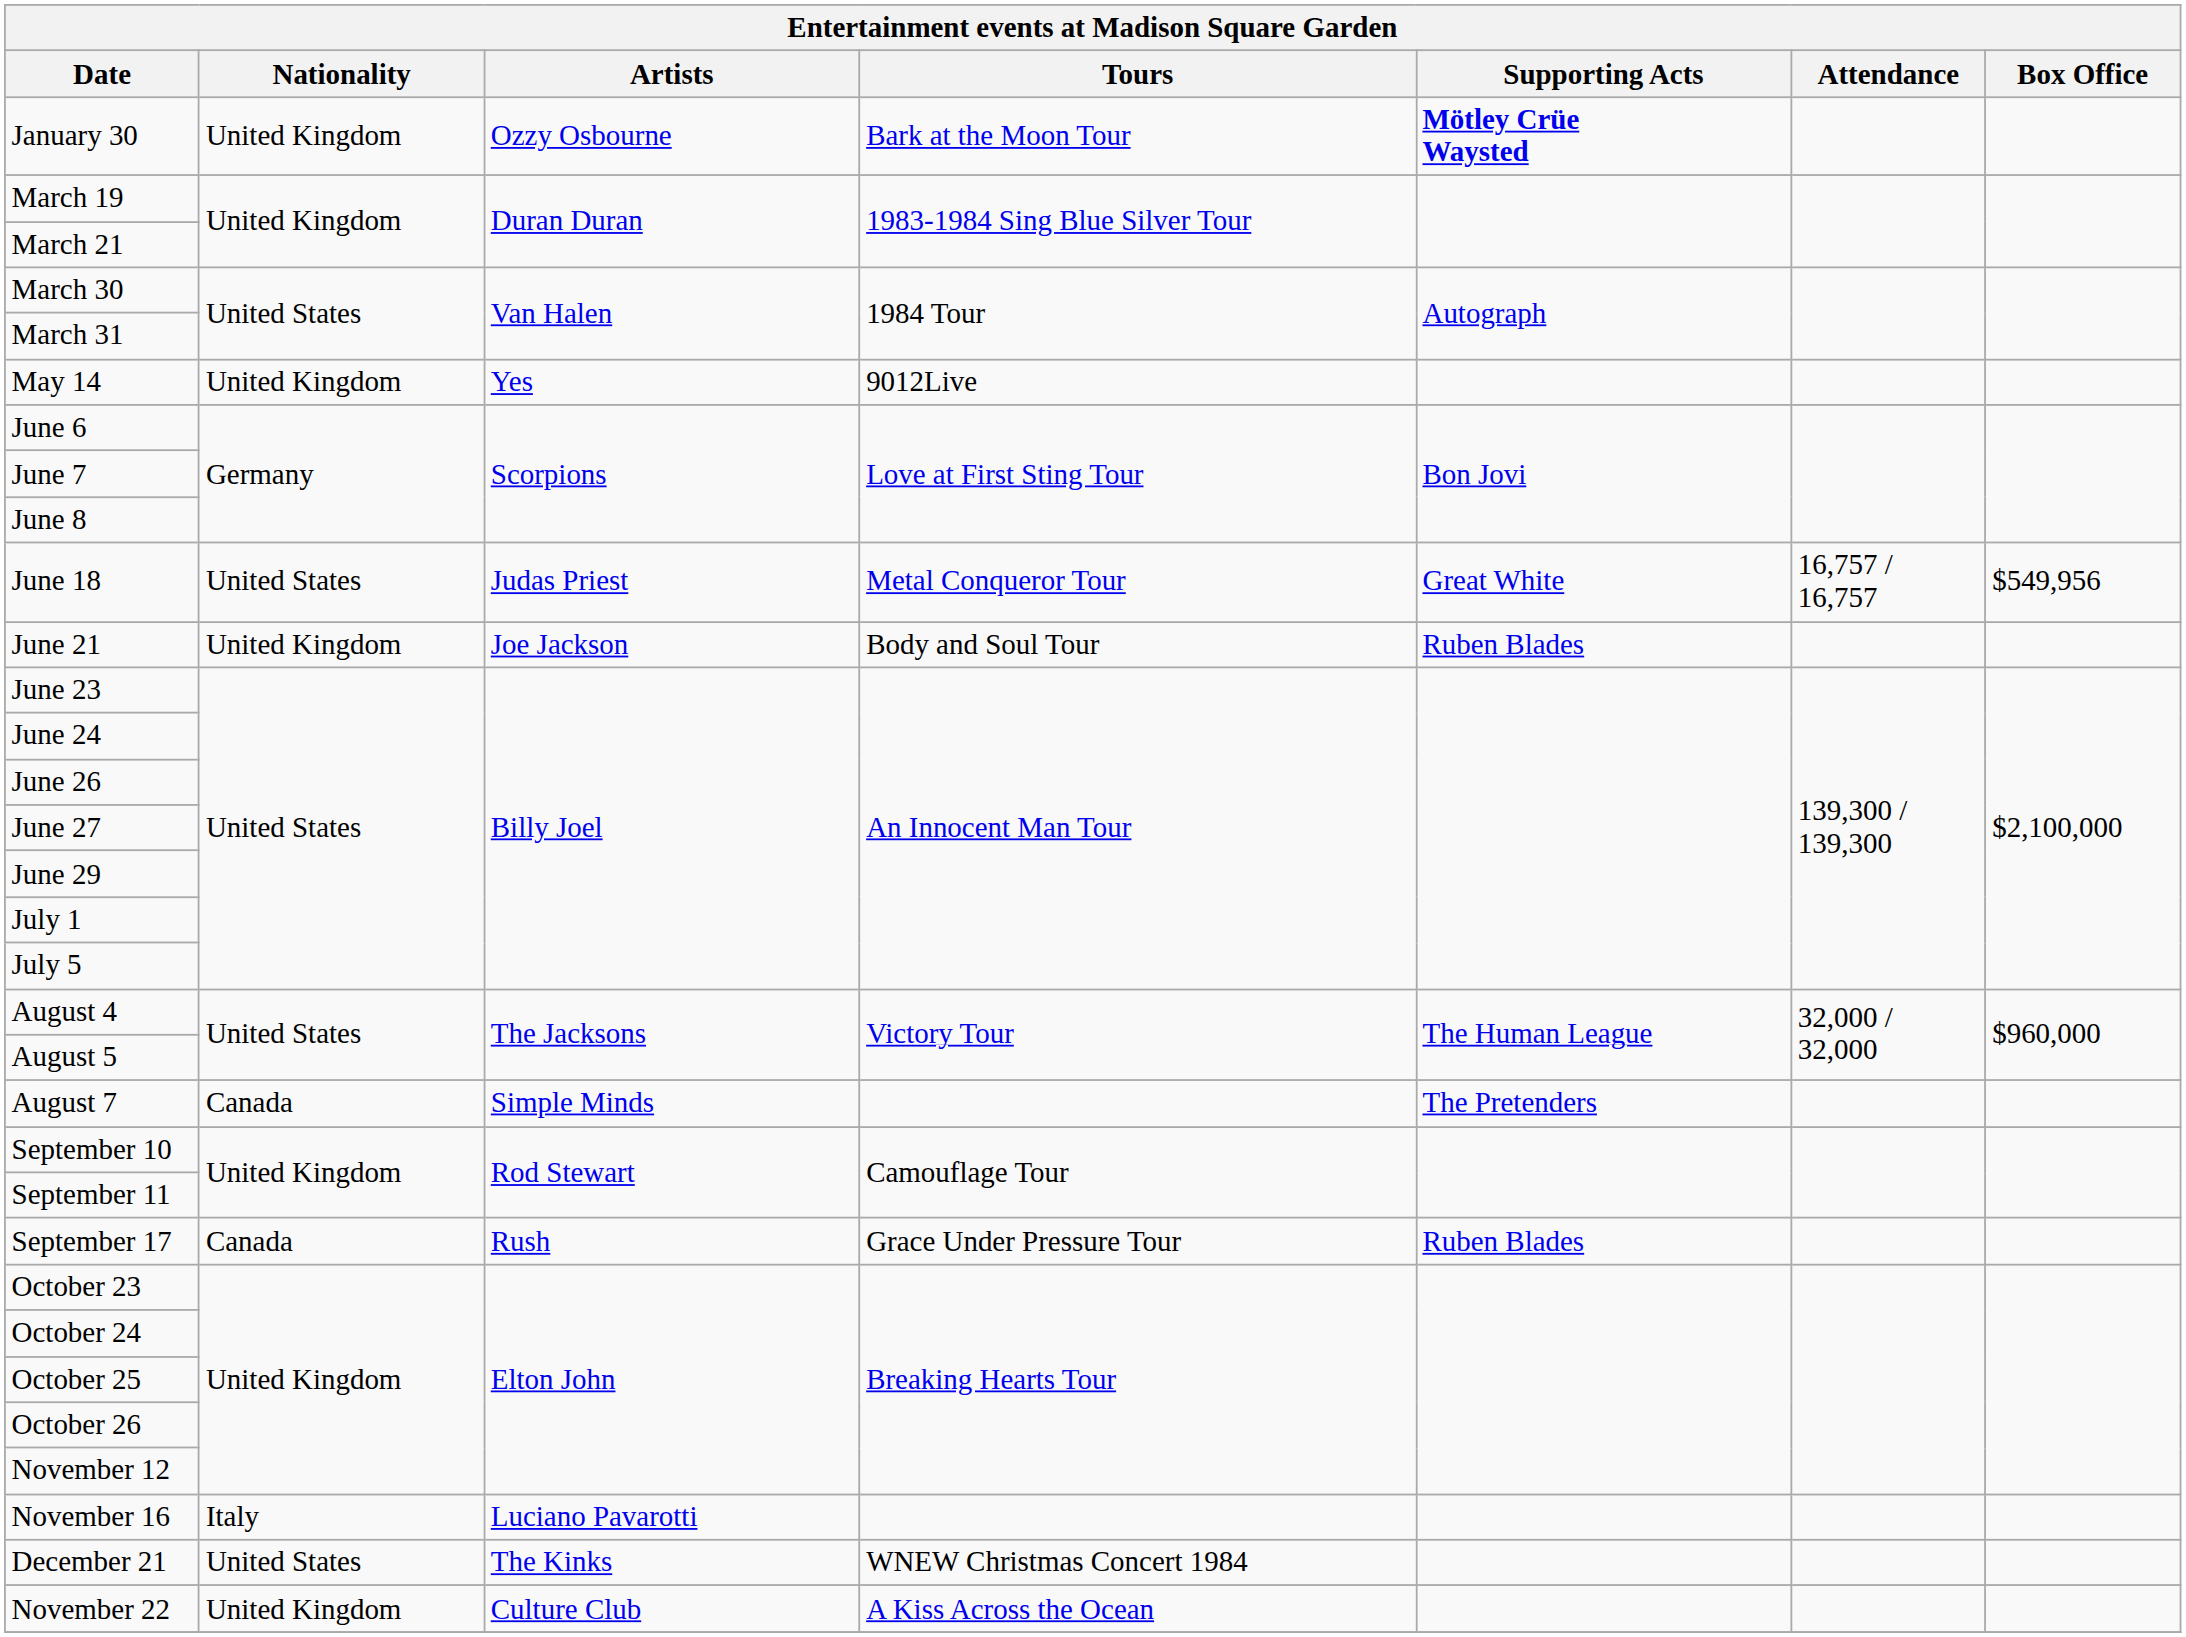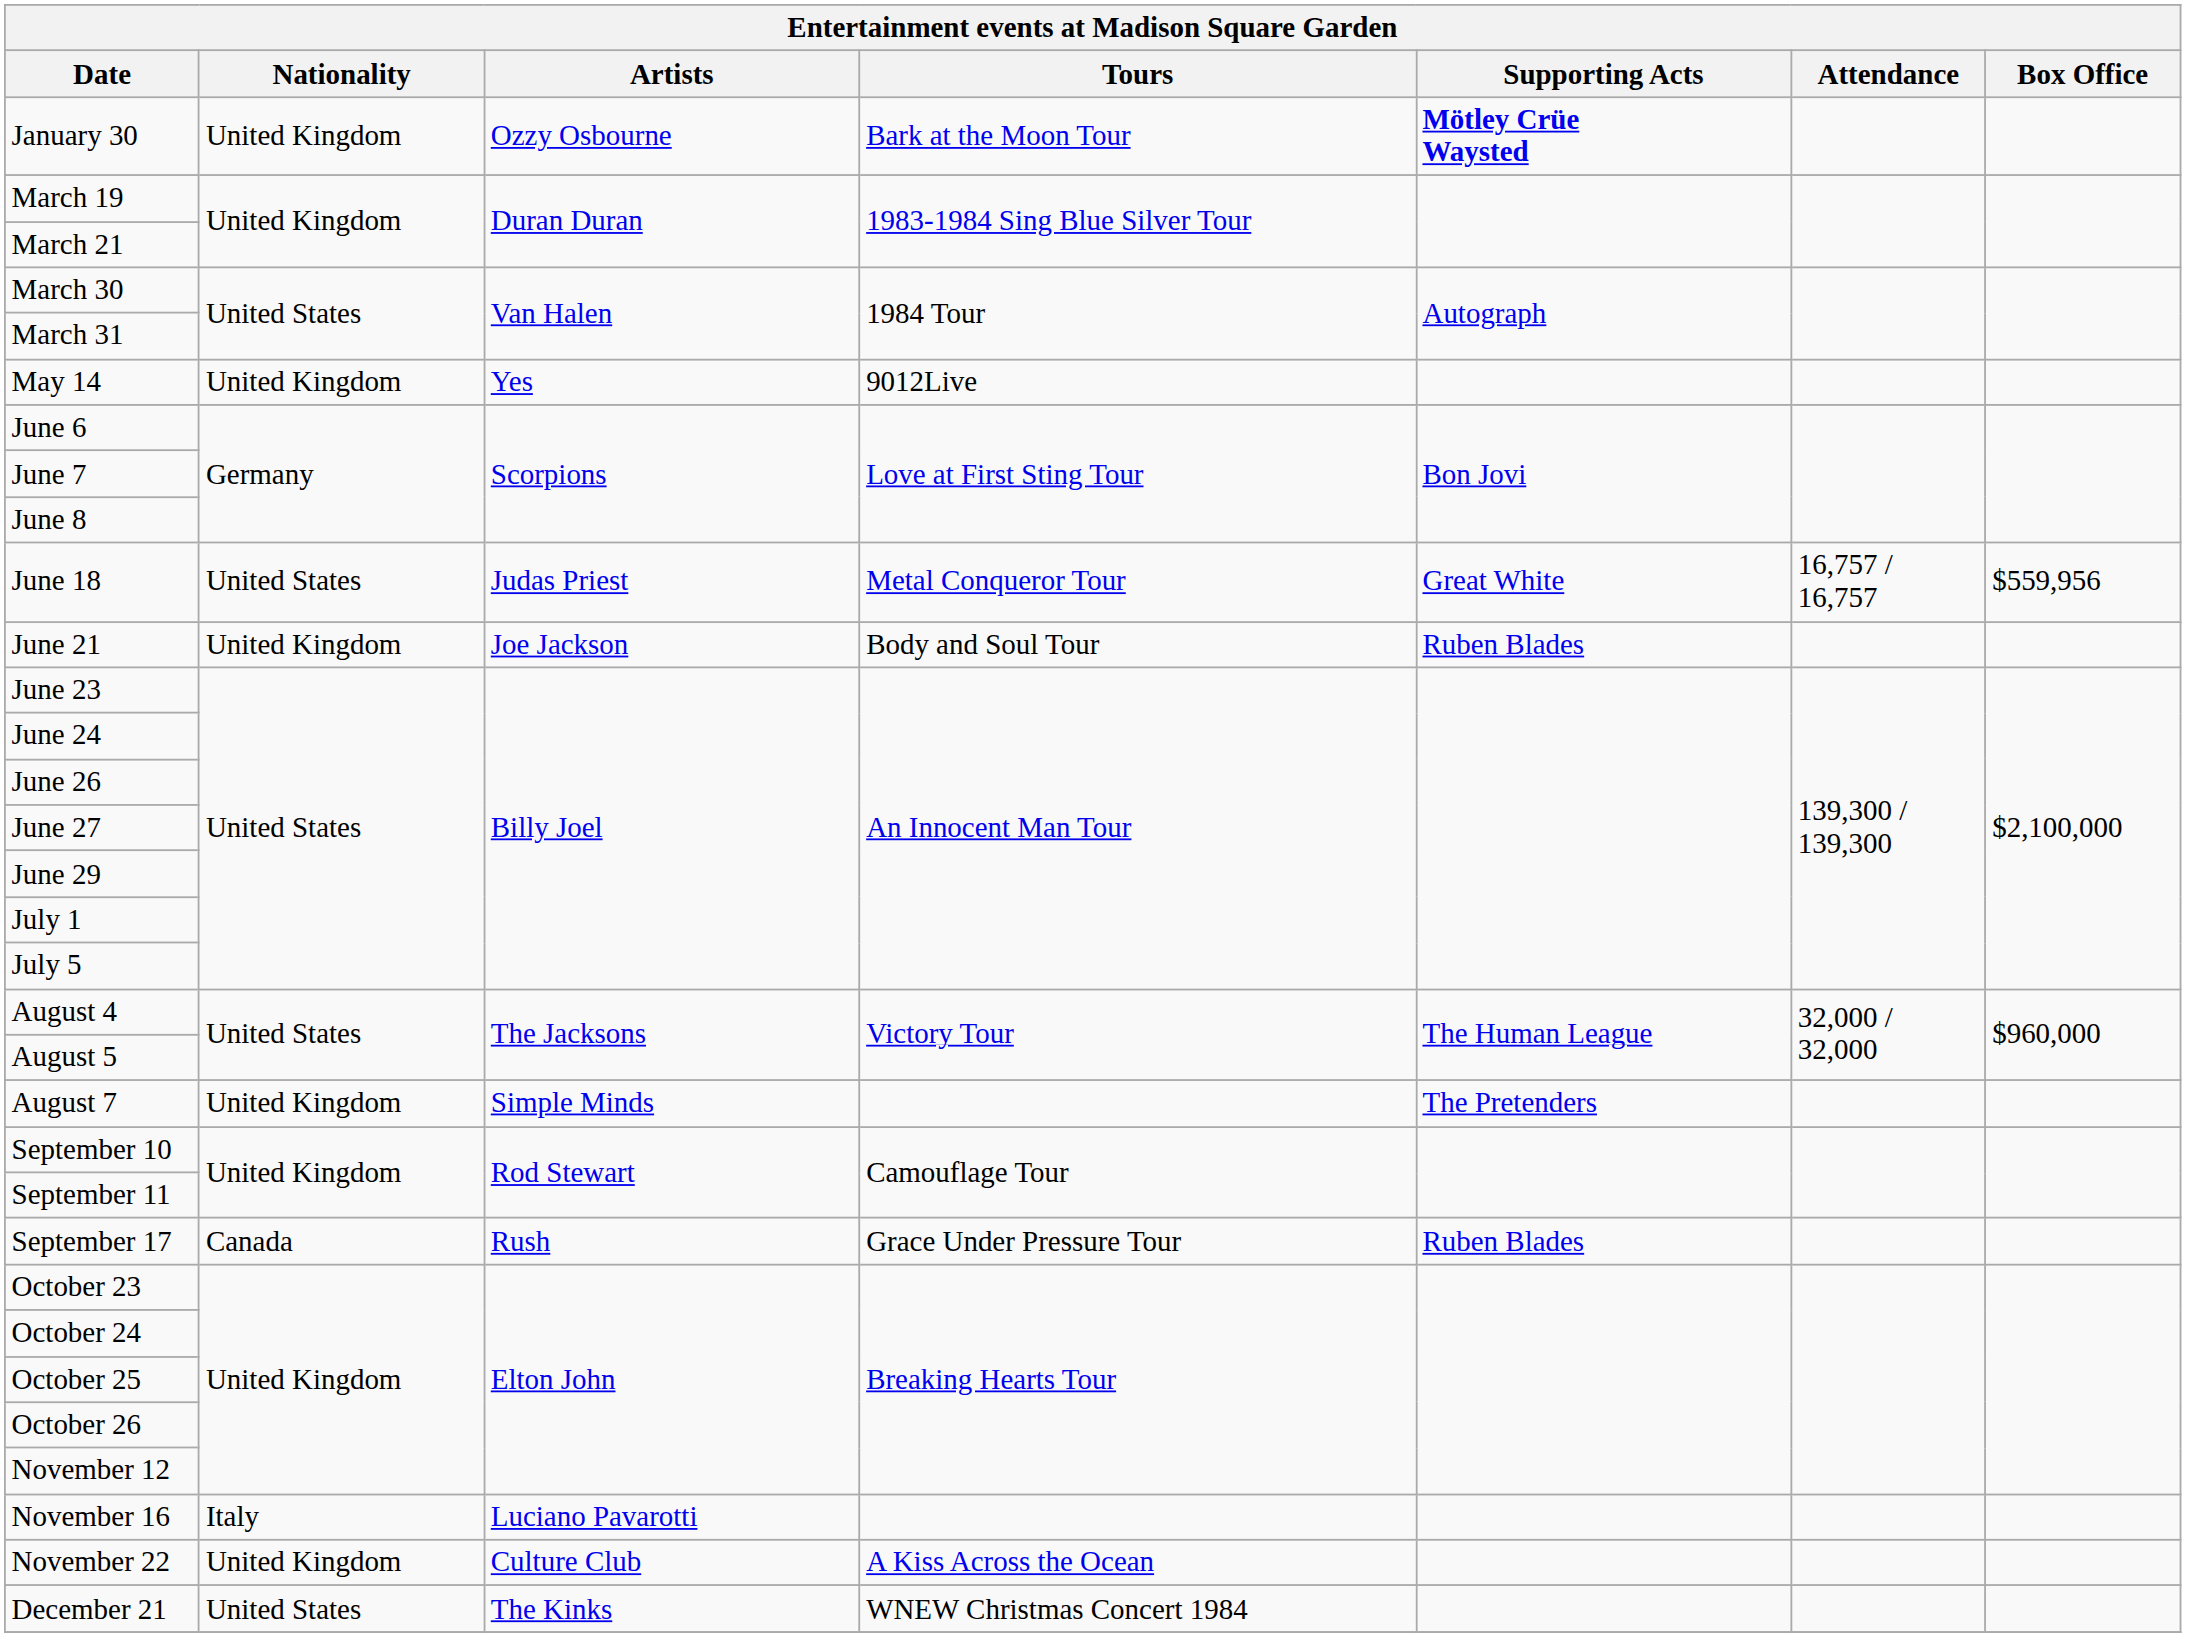June 18 | Box Office: $549,956 -> $559,956
August 7 | Nationality: Canada -> United Kingdom
rows swapped: November 22 <-> December 21
